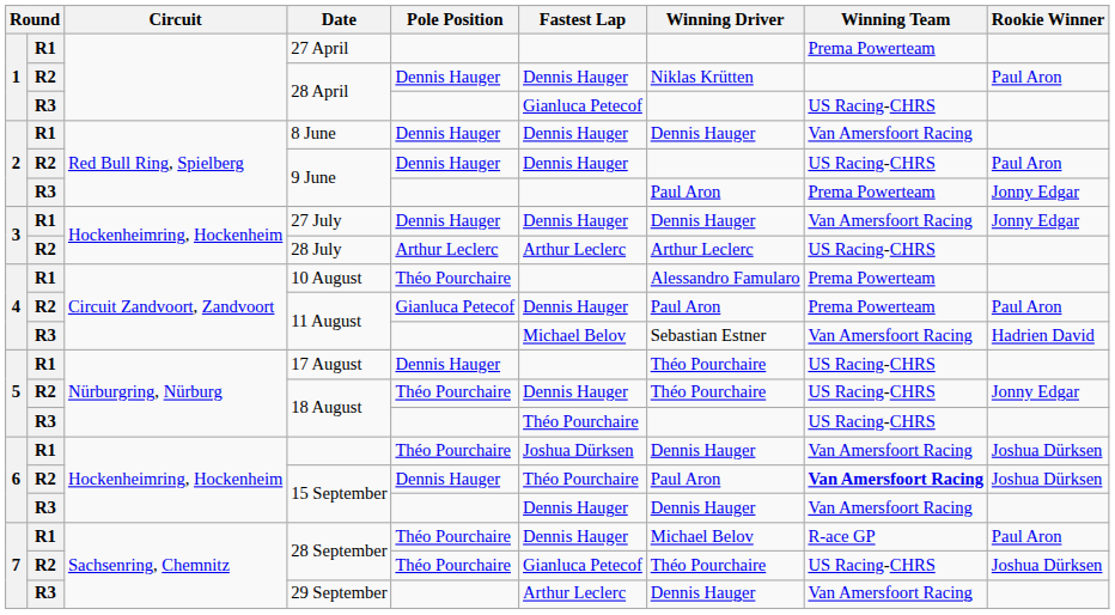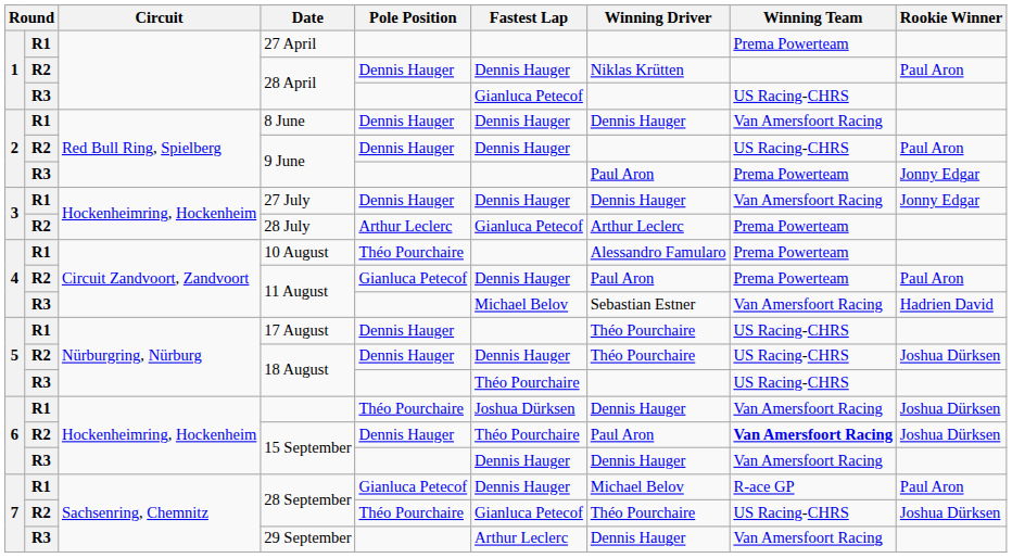28 July | Fastest Lap: Arthur Leclerc -> Gianluca Petecof
28 July | Winning Team: US Racing-CHRS -> Prema Powerteam
R2 / 18 August | Pole Position: Théo Pourchaire -> Dennis Hauger
R2 / 18 August | Rookie Winner: Jonny Edgar -> Joshua Dürksen
R1 / 28 September | Pole Position: Théo Pourchaire -> Gianluca Petecof
